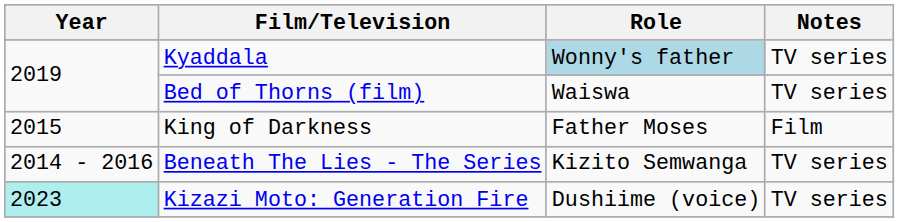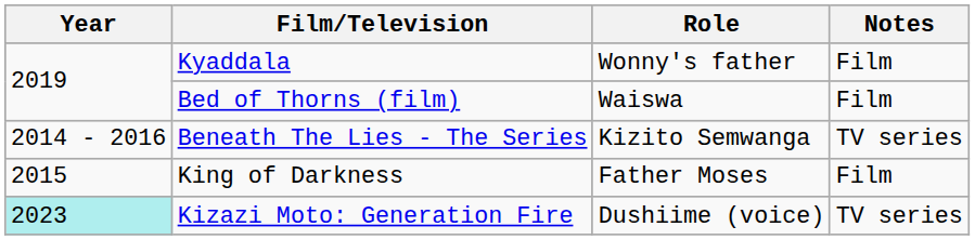Kyaddala | Role: lightblue background -> no background
Kyaddala | Notes: TV series -> Film
Bed of Thorns (film) | Notes: TV series -> Film
rows swapped: King of Darkness <-> Beneath The Lies - The Series
